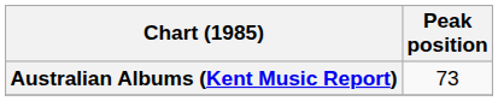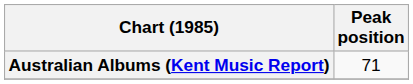Australian Albums (Kent Music Report) | Peak position: 73 -> 71
